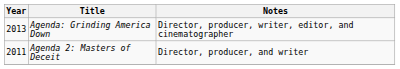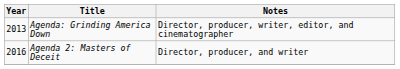Agenda 2: Masters of Deceit | Year: 2011 -> 2016
